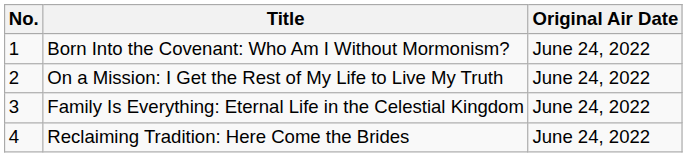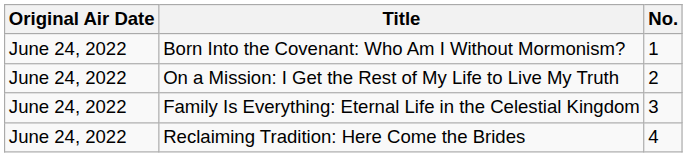columns swapped: No. <-> Original Air Date
